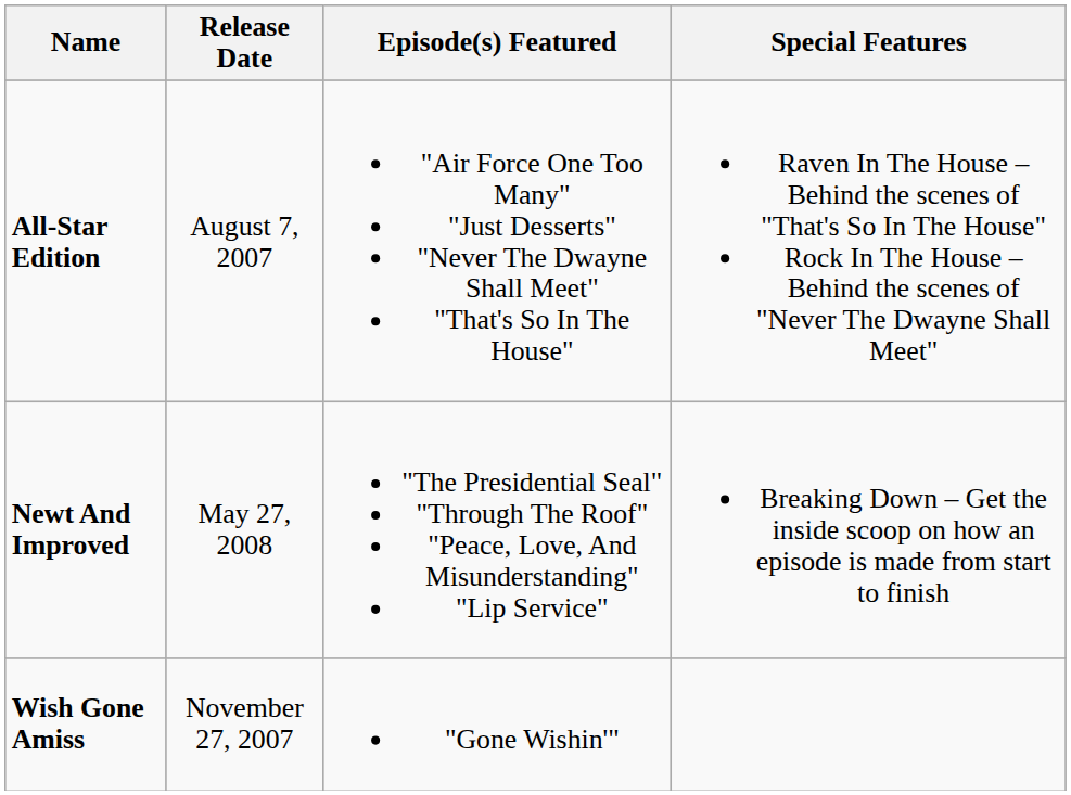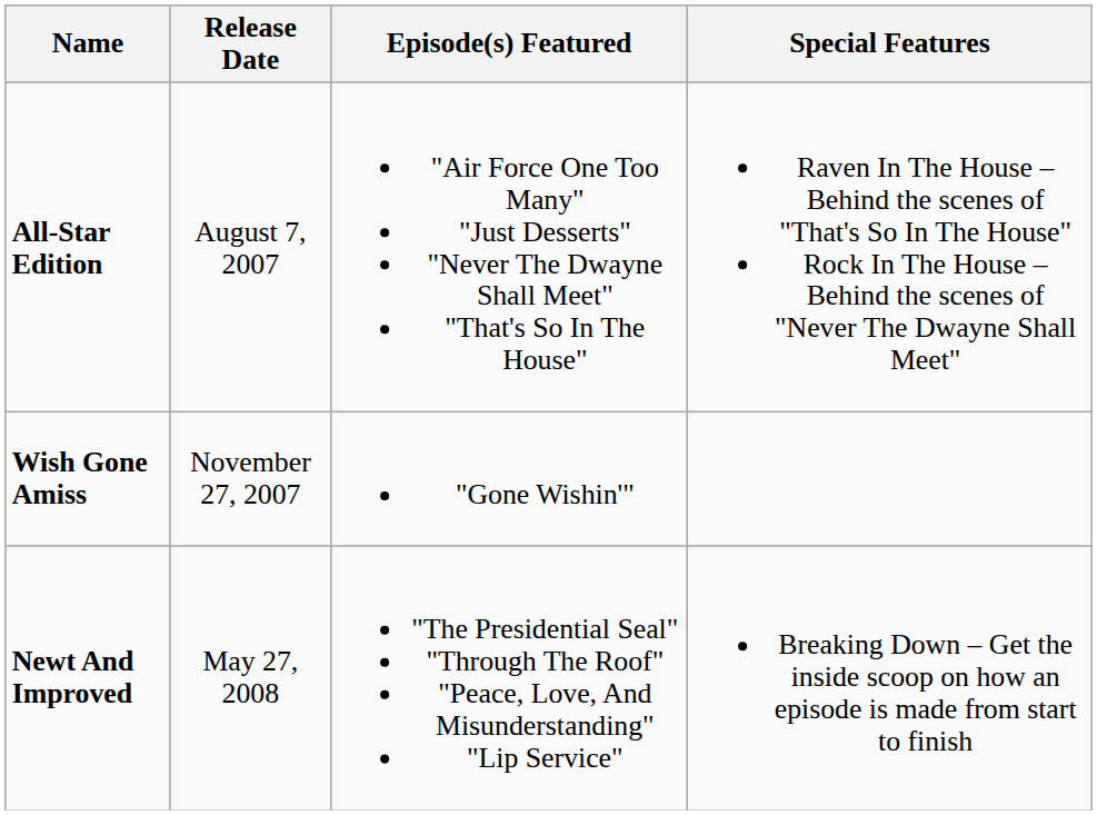rows swapped: Wish Gone Amiss <-> Newt And Improved
